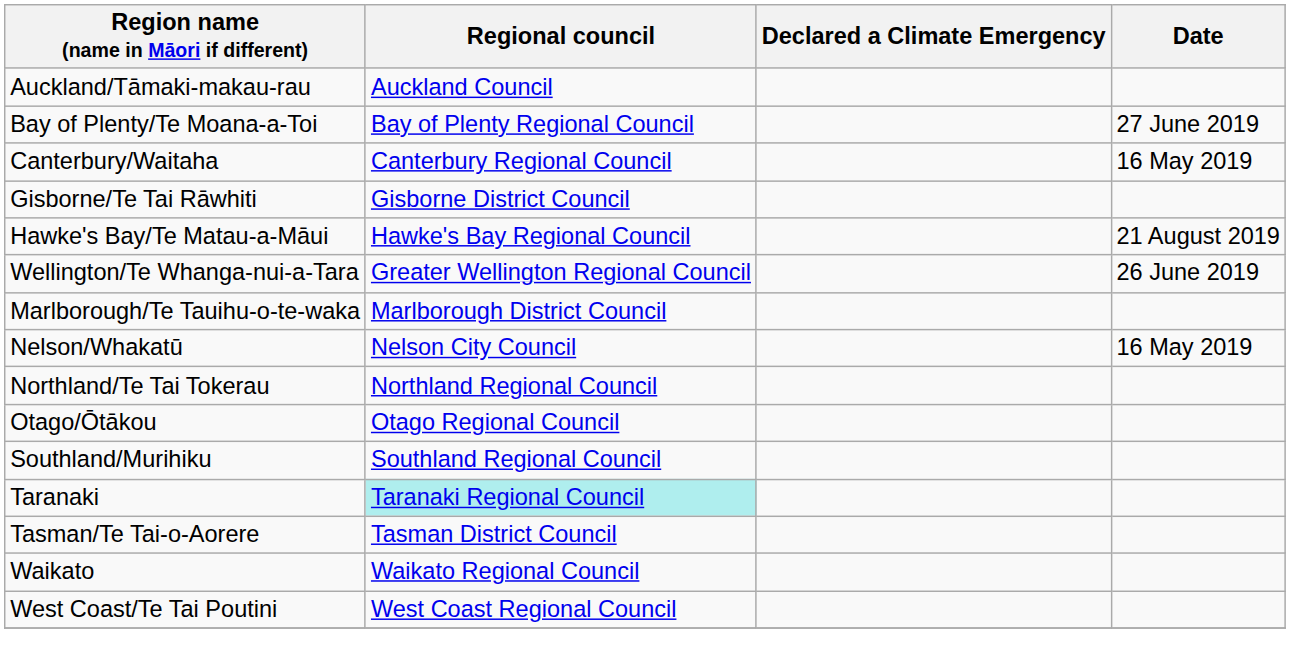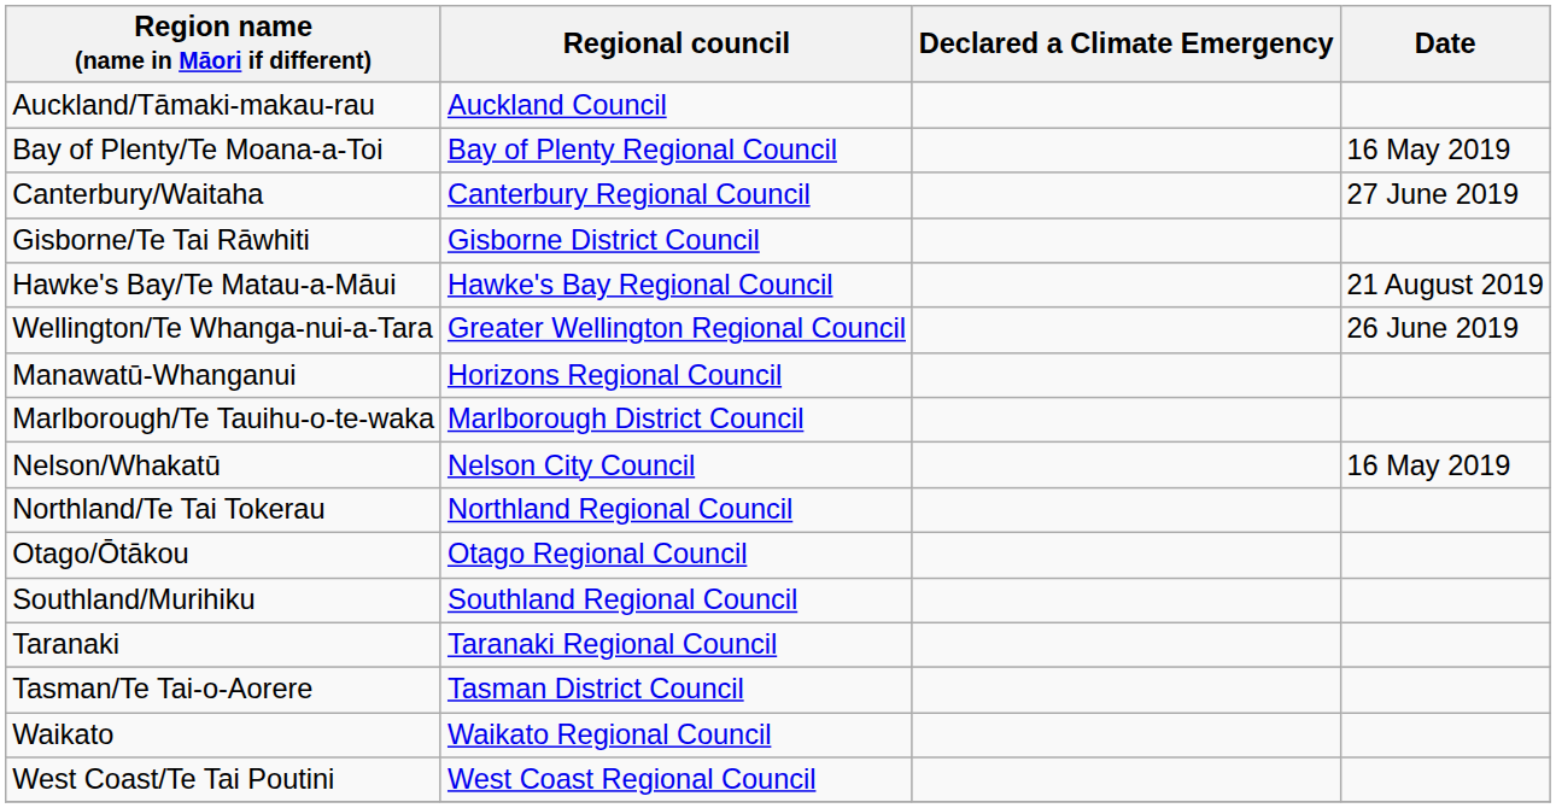Bay of Plenty/Te Moana-a-Toi | Date: 27 June 2019 -> 16 May 2019
Canterbury/Waitaha | Date: 16 May 2019 -> 27 June 2019
+ row: Manawatū-Whanganui | Horizons Regional Council
Taranaki | Regional council: paleturquoise background -> no background
